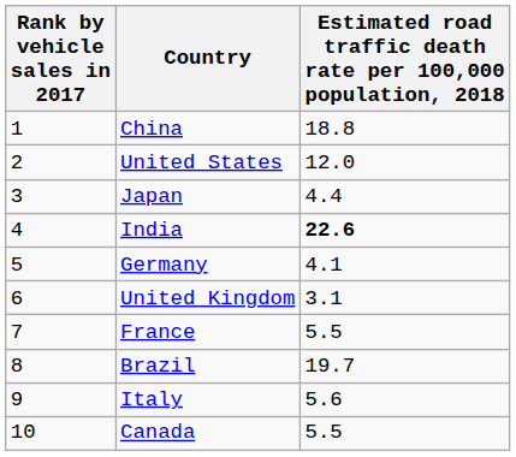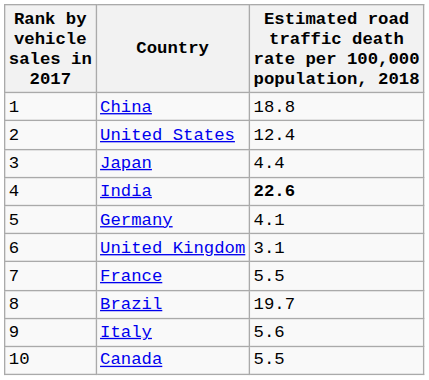United States | column 3: 12.0 -> 12.4
